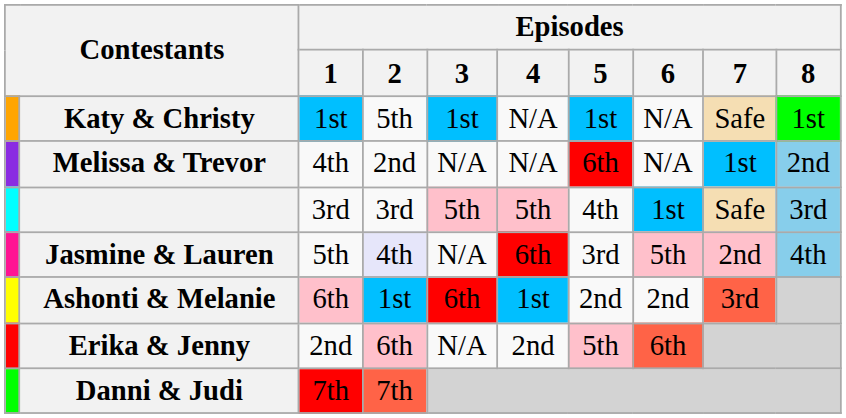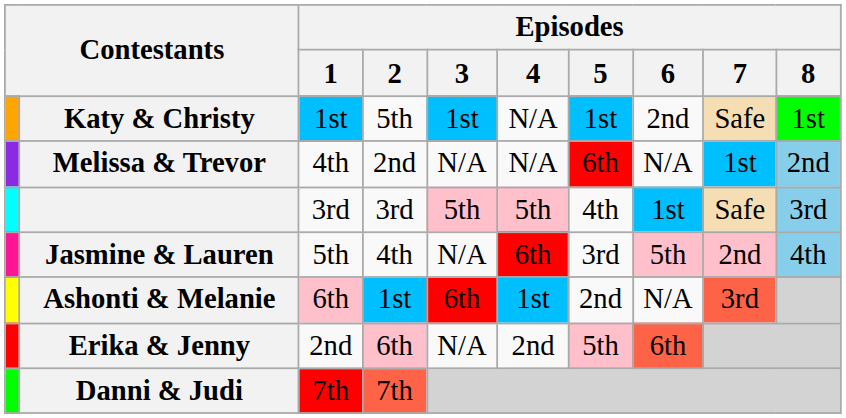Katy & Christy | Episodes / 6: N/A -> 2nd
Jasmine & Lauren | Episodes / 2: lavender background -> no background
Ashonti & Melanie | Episodes / 6: 2nd -> N/A
